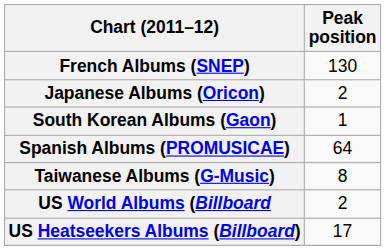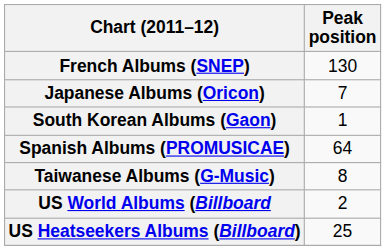Japanese Albums (Oricon) | Peak position: 2 -> 7
US Heatseekers Albums (Billboard) | Peak position: 17 -> 25
